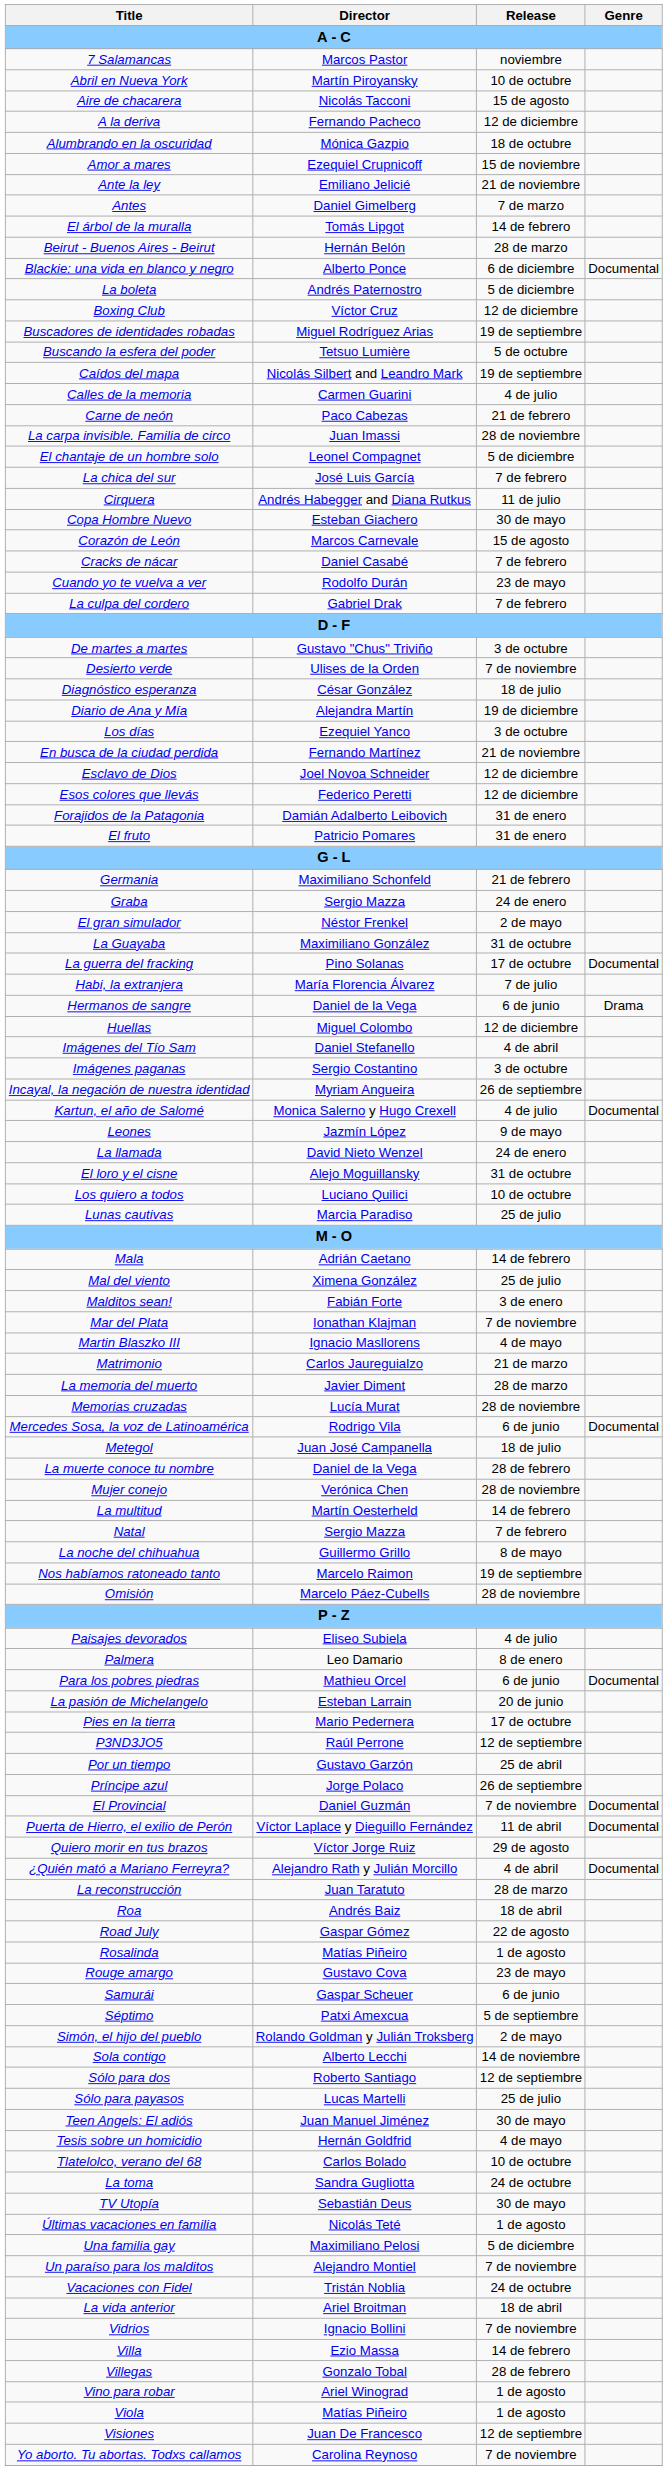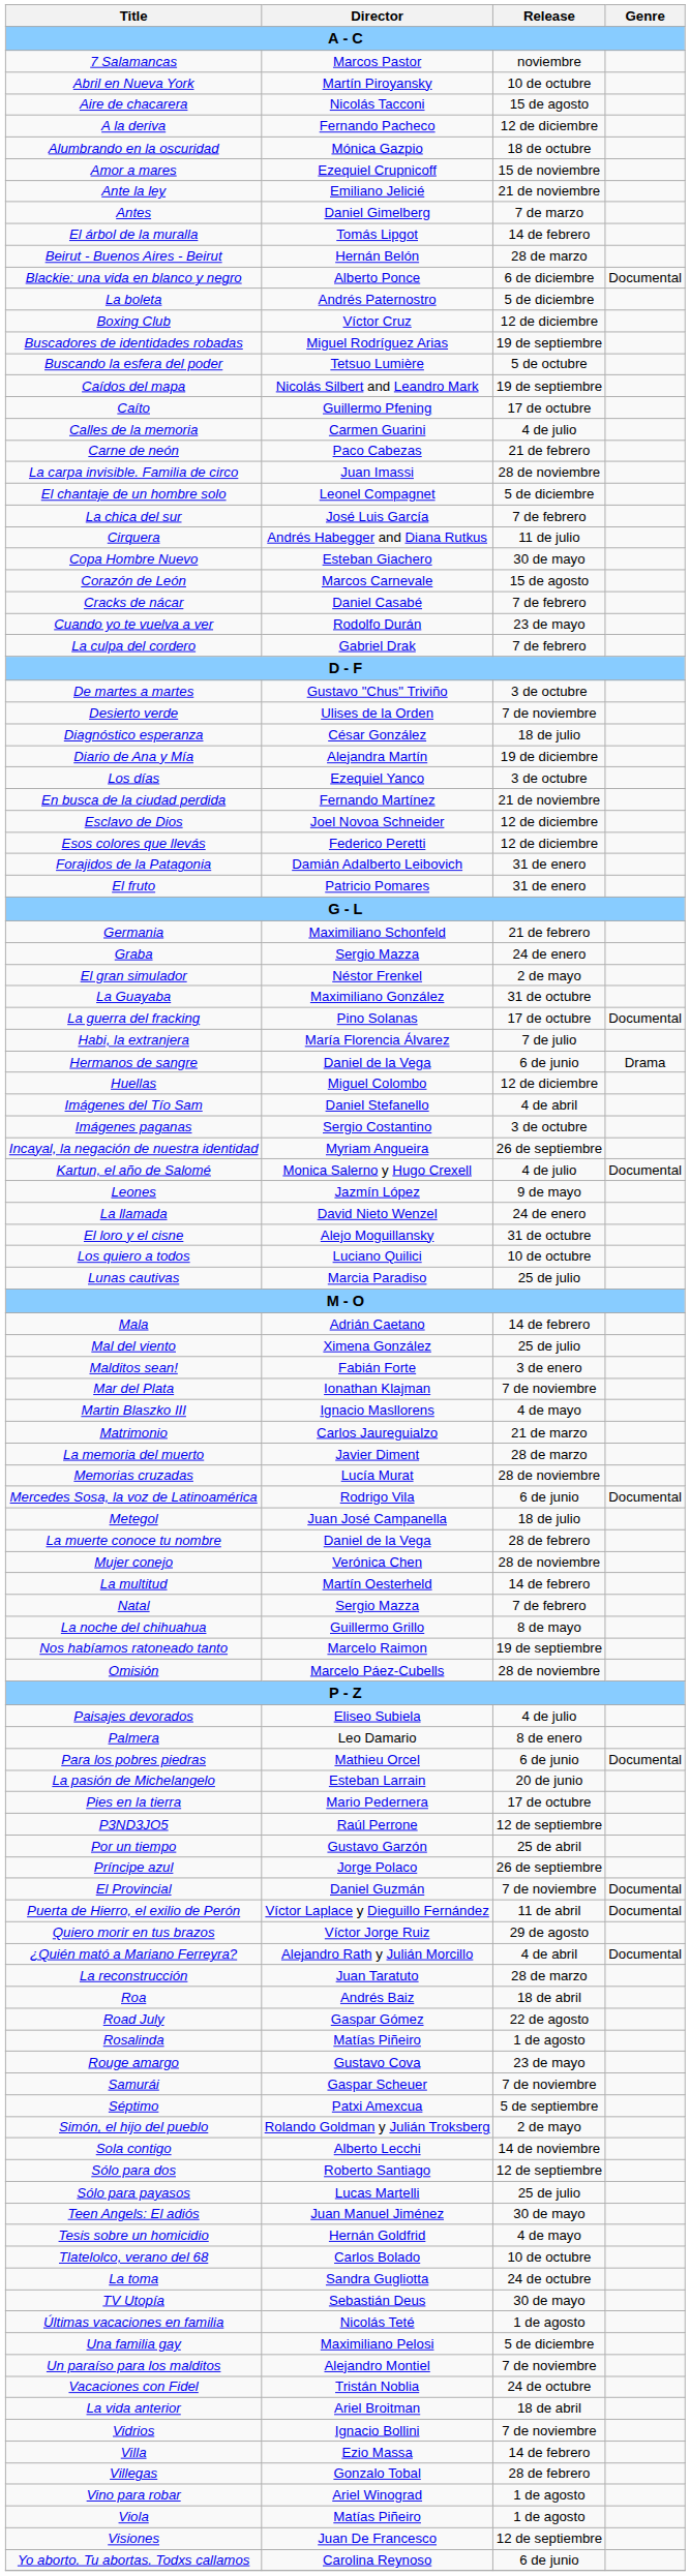+ row: Caíto | Guillermo Pfening | 17 de octubre
Samurái | Release: 6 de junio -> 7 de noviembre
Yo aborto. Tu abortas. Todxs callamos | Release: 7 de noviembre -> 6 de junio
